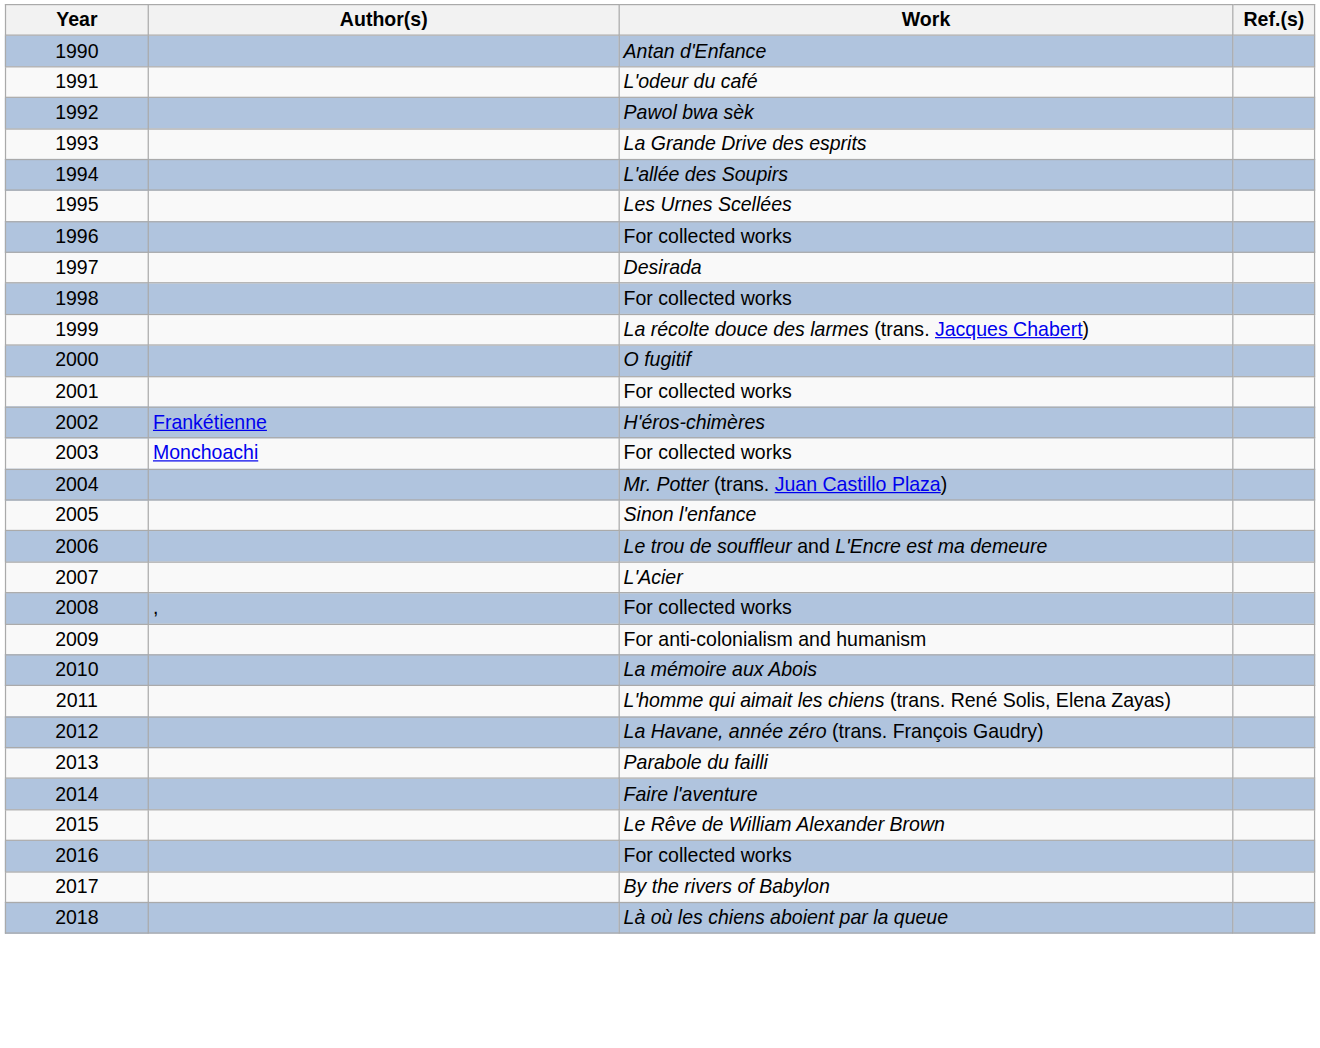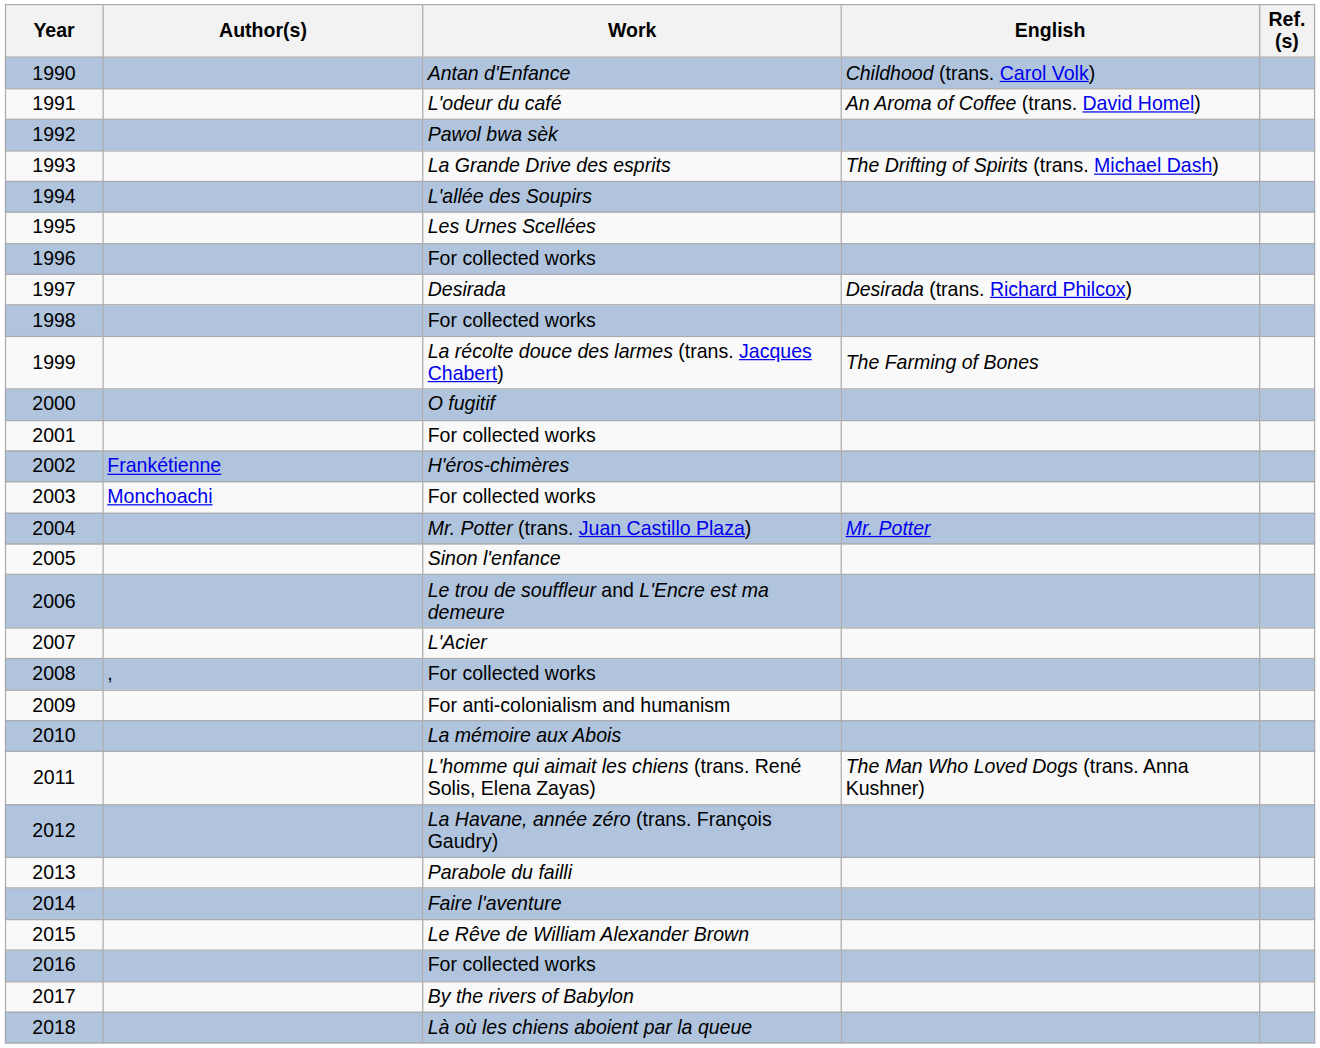+ column: English | Childhood (trans. Carol Volk) | An Aroma of Coffee (trans. David Homel) | The Drifting of Spirits (trans. Michael Dash) | Desirada (trans. Richard Philcox) | The Farming of Bones | Mr. Potter | The Man Who Loved Dogs (trans. Anna Kushner)
